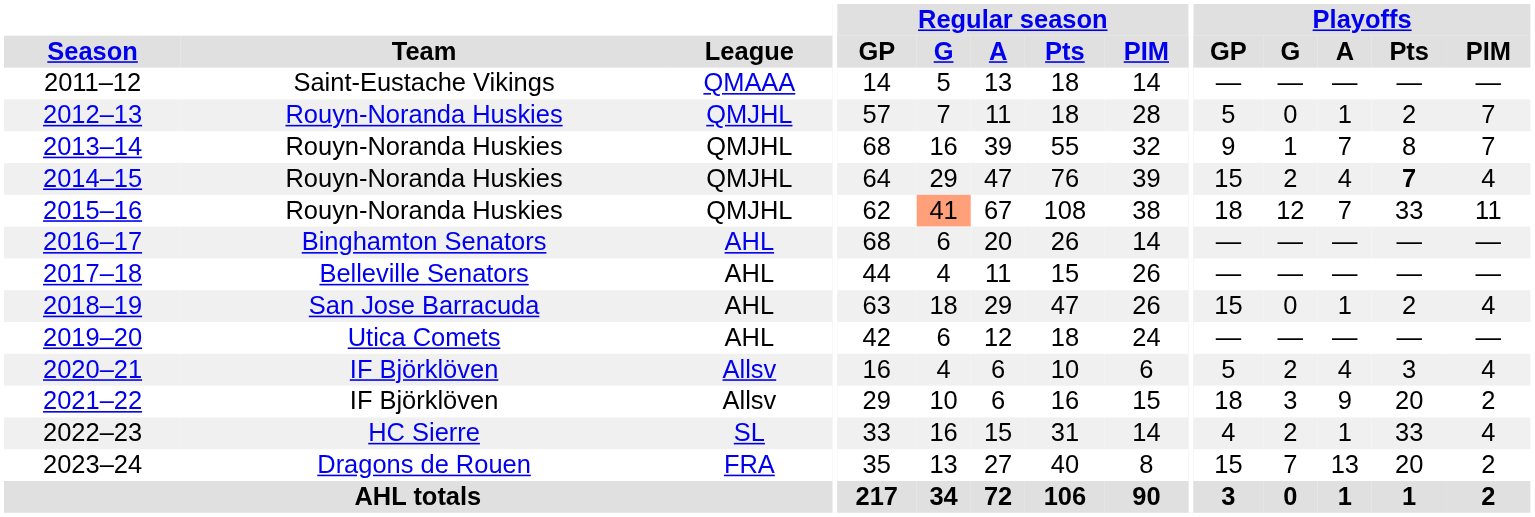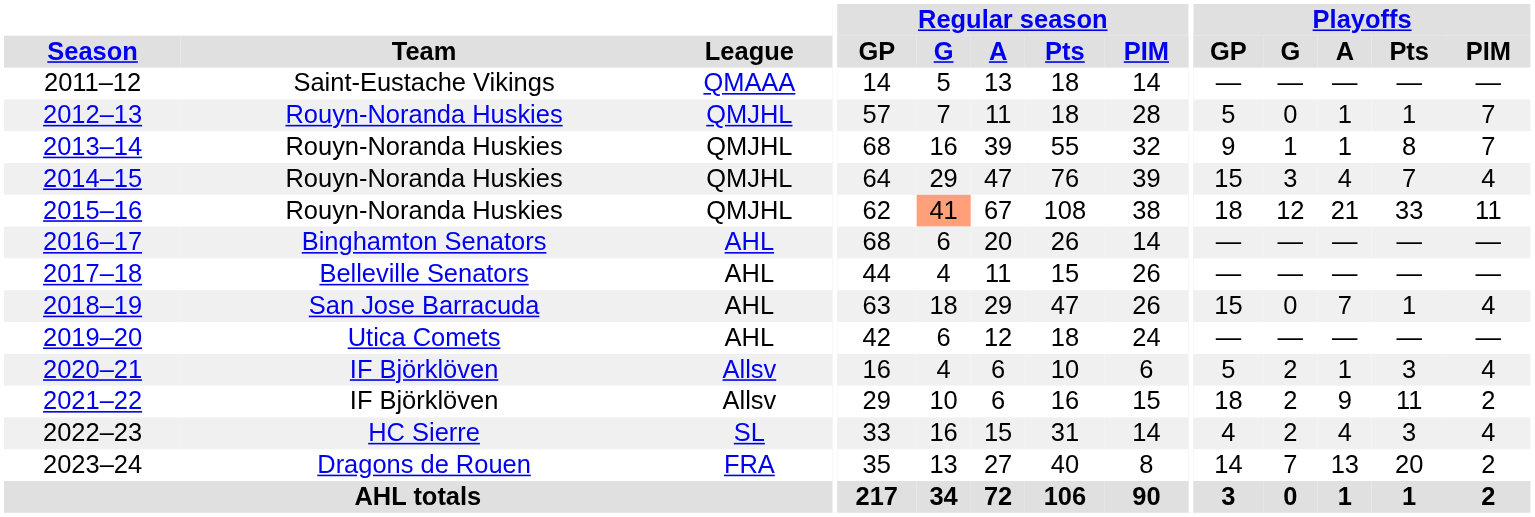2012–13 | Playoffs / Pts: 2 -> 1
2013–14 | Playoffs / A: 7 -> 1
2014–15 | Playoffs / G: 2 -> 3
2014–15 | Playoffs / Pts: bold -> normal
2015–16 | Playoffs / A: 7 -> 21
2018–19 | Playoffs / A: 1 -> 7
2018–19 | Playoffs / Pts: 2 -> 1
2020–21 | Playoffs / A: 4 -> 1
2021–22 | Playoffs / G: 3 -> 2
2021–22 | Playoffs / Pts: 20 -> 11
2022–23 | Playoffs / A: 1 -> 4
2022–23 | Playoffs / Pts: 33 -> 3
2023–24 | Playoffs / GP: 15 -> 14
